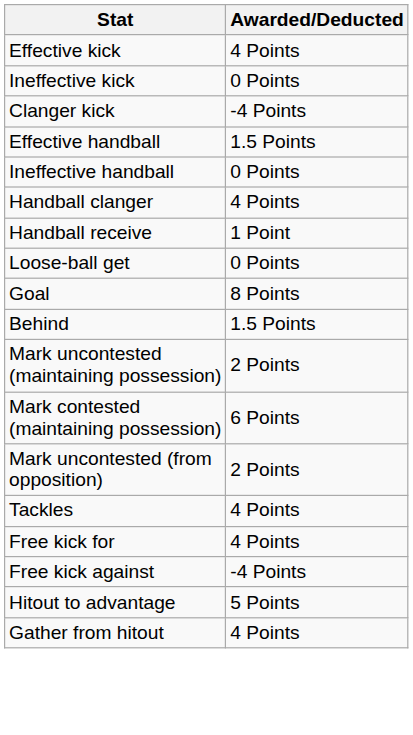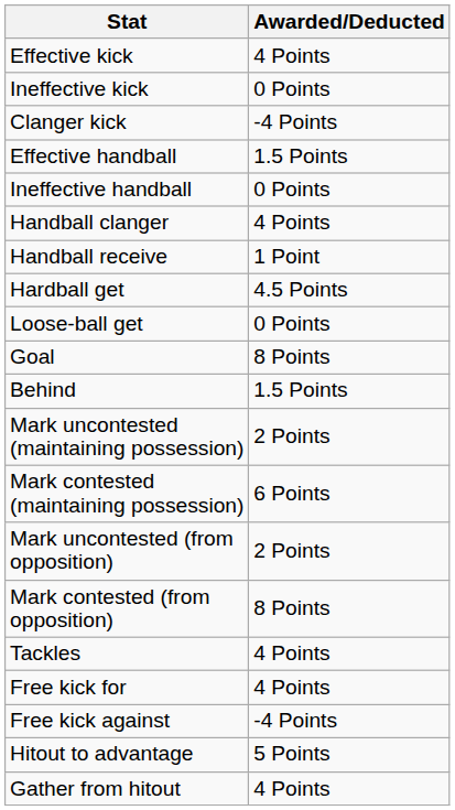+ row: Hardball get | 4.5 Points
+ row: Mark contested (from opposition) | 8 Points
